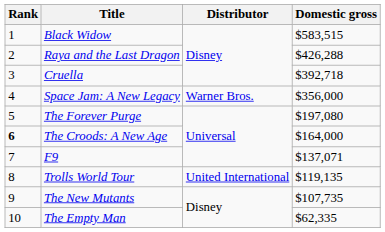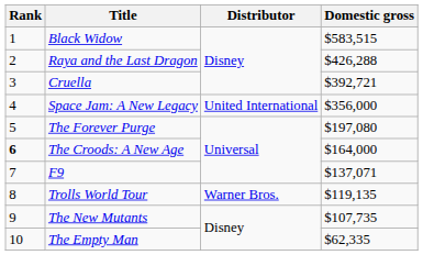Cruella | Domestic gross: $392,718 -> $392,721
Space Jam: A New Legacy | Distributor: Warner Bros. -> United International
Trolls World Tour | Distributor: United International -> Warner Bros.
